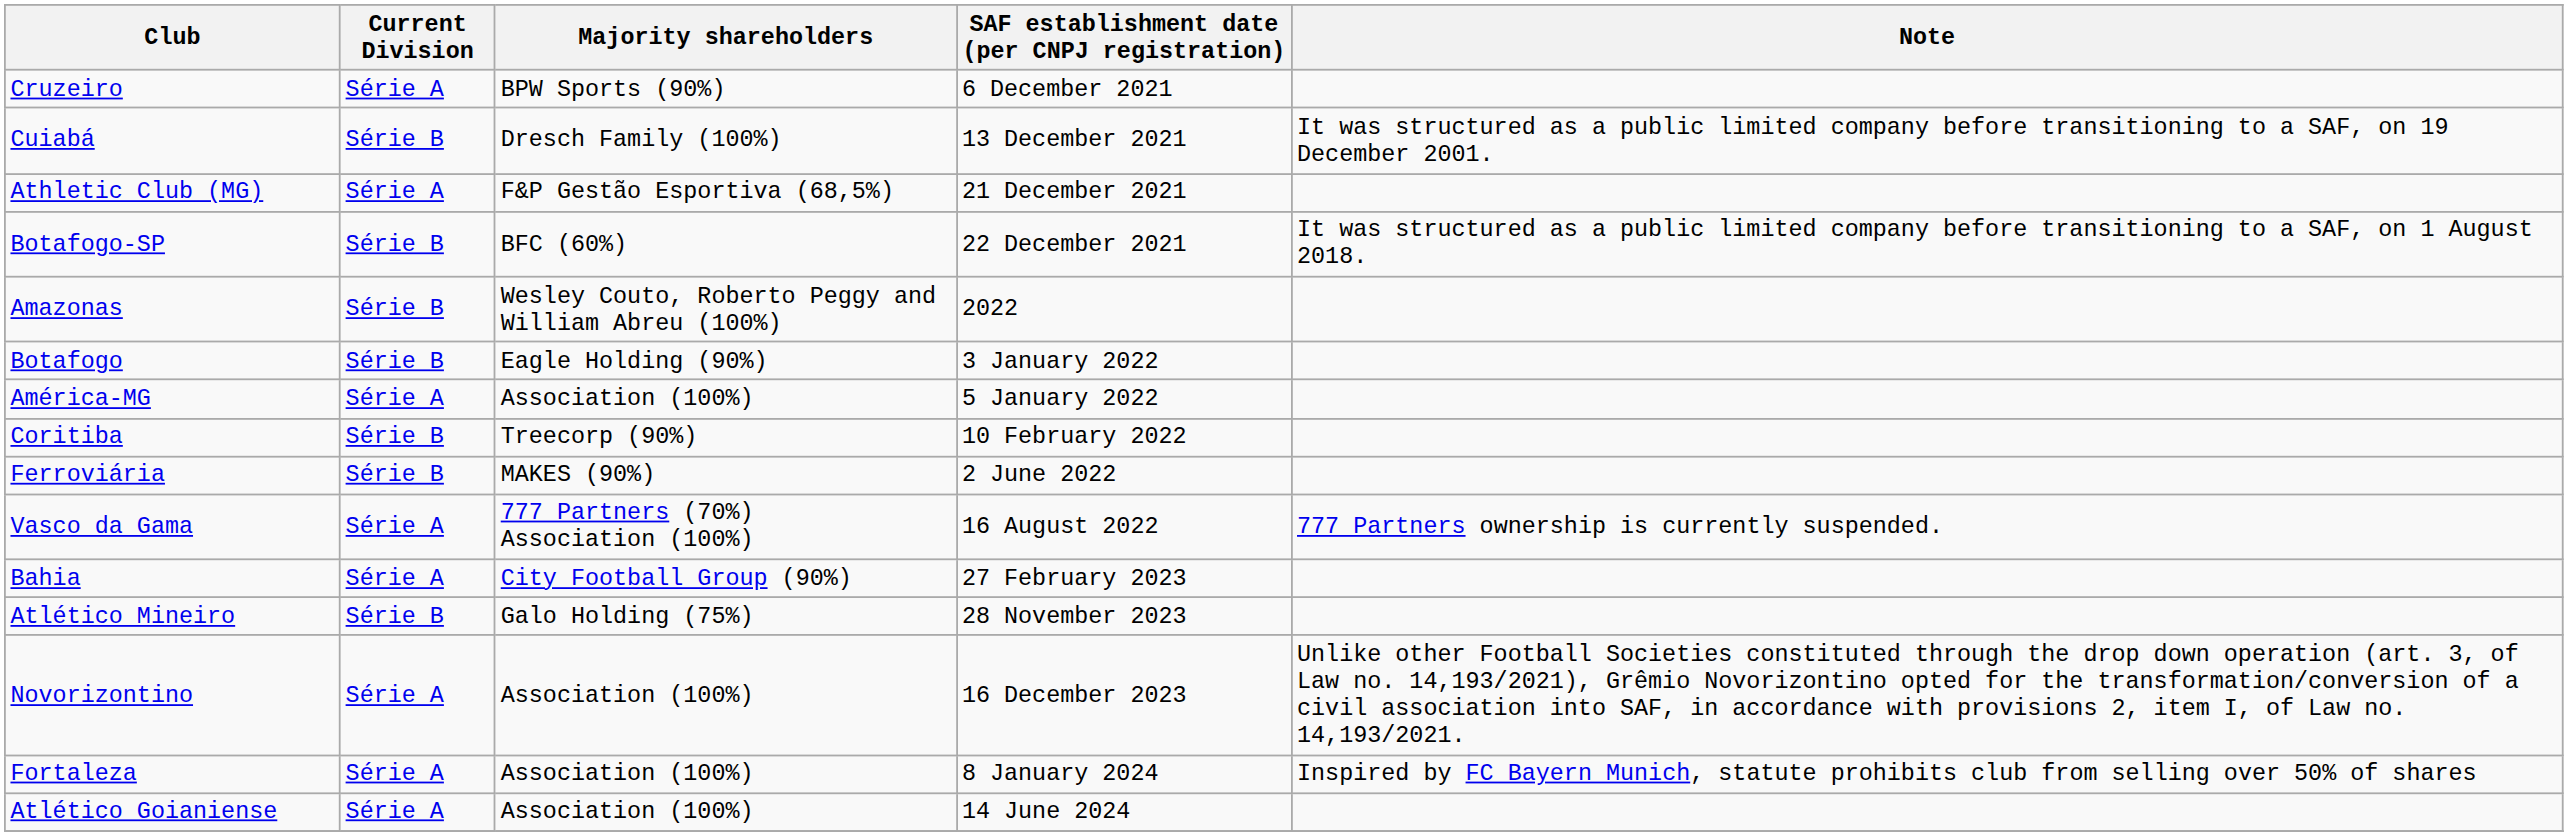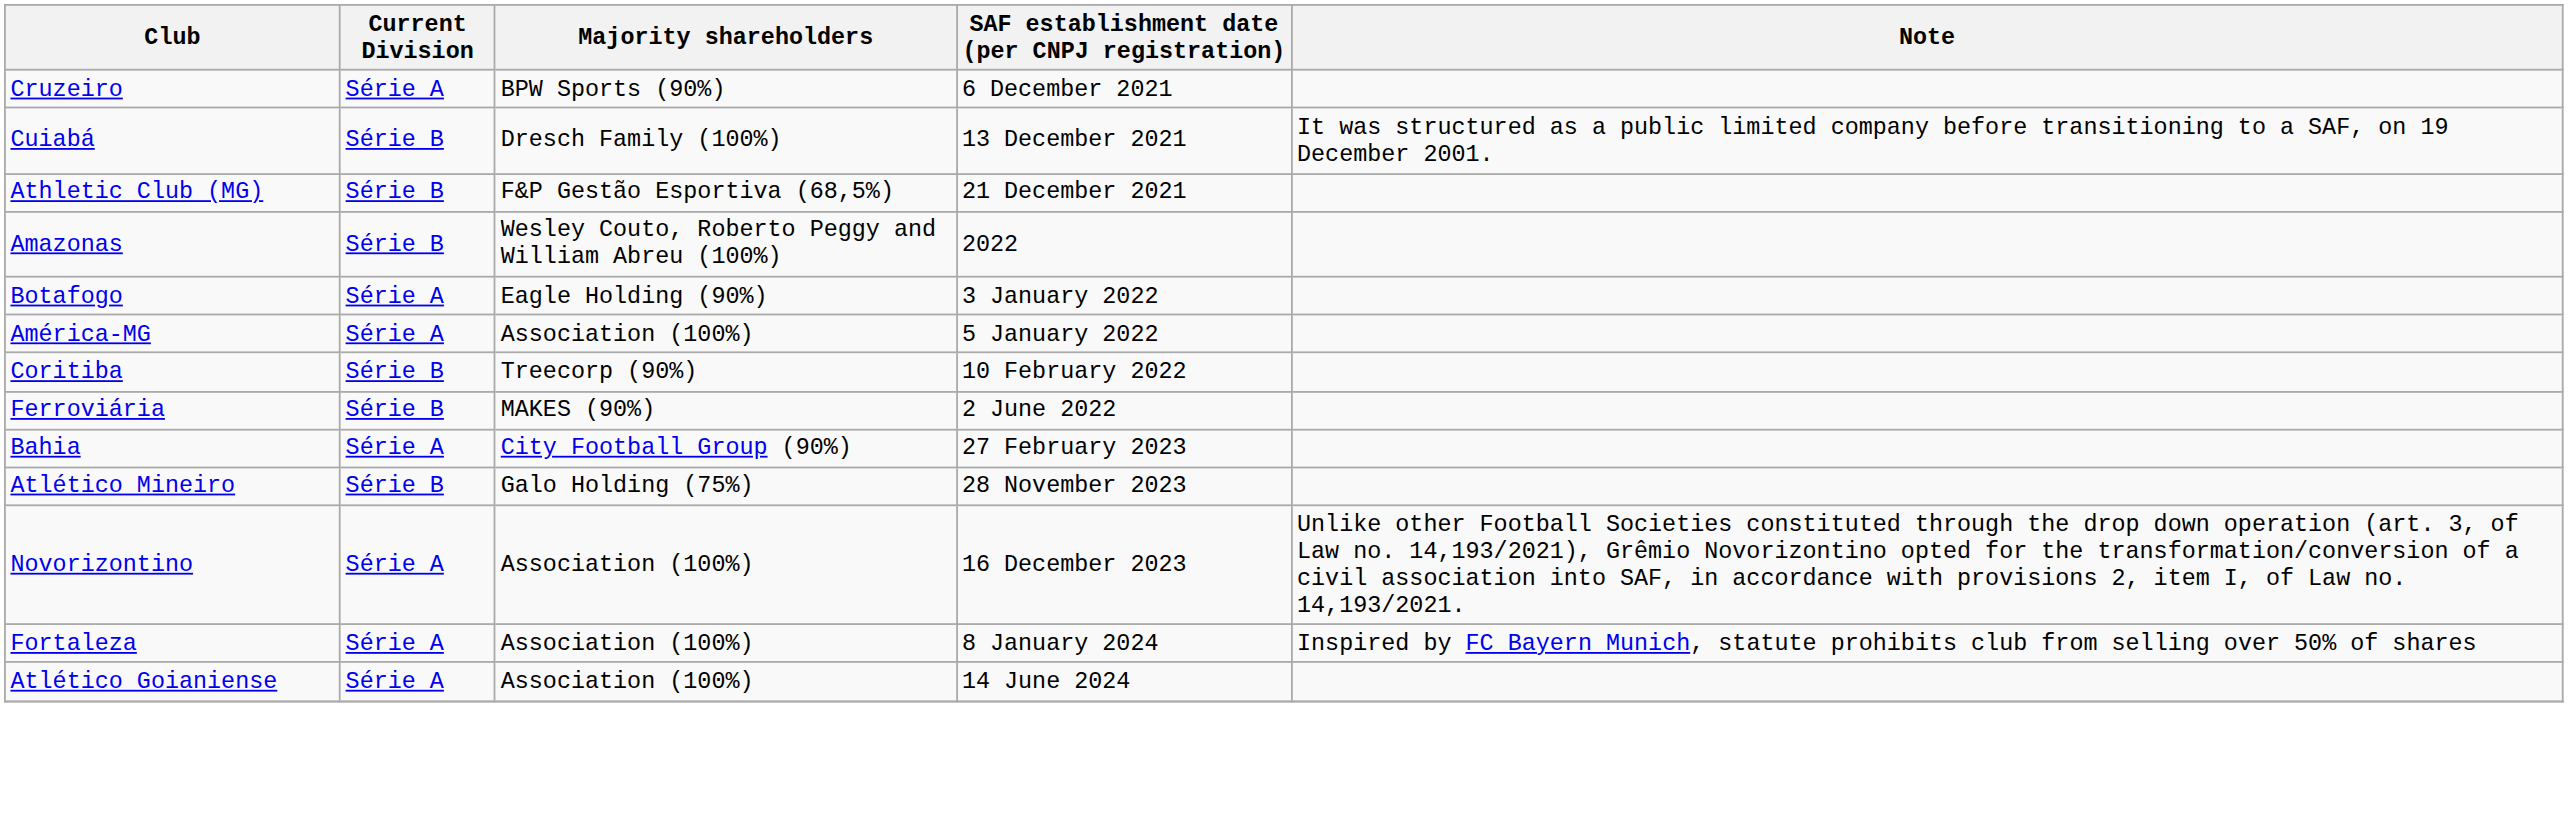Athletic Club (MG) | Current Division: Série A -> Série B
- row: Botafogo-SP | Série B | BFC (60%) | 22 December 2021 | It was structured as a public limited company before transitioning to a SAF, on 1 August 2018.
Botafogo | Current Division: Série B -> Série A
- row: Vasco da Gama | Série A | 777 Partners (70%) Association (100%) | 16 August 2022 | 777 Partners ownership is currently suspended.
